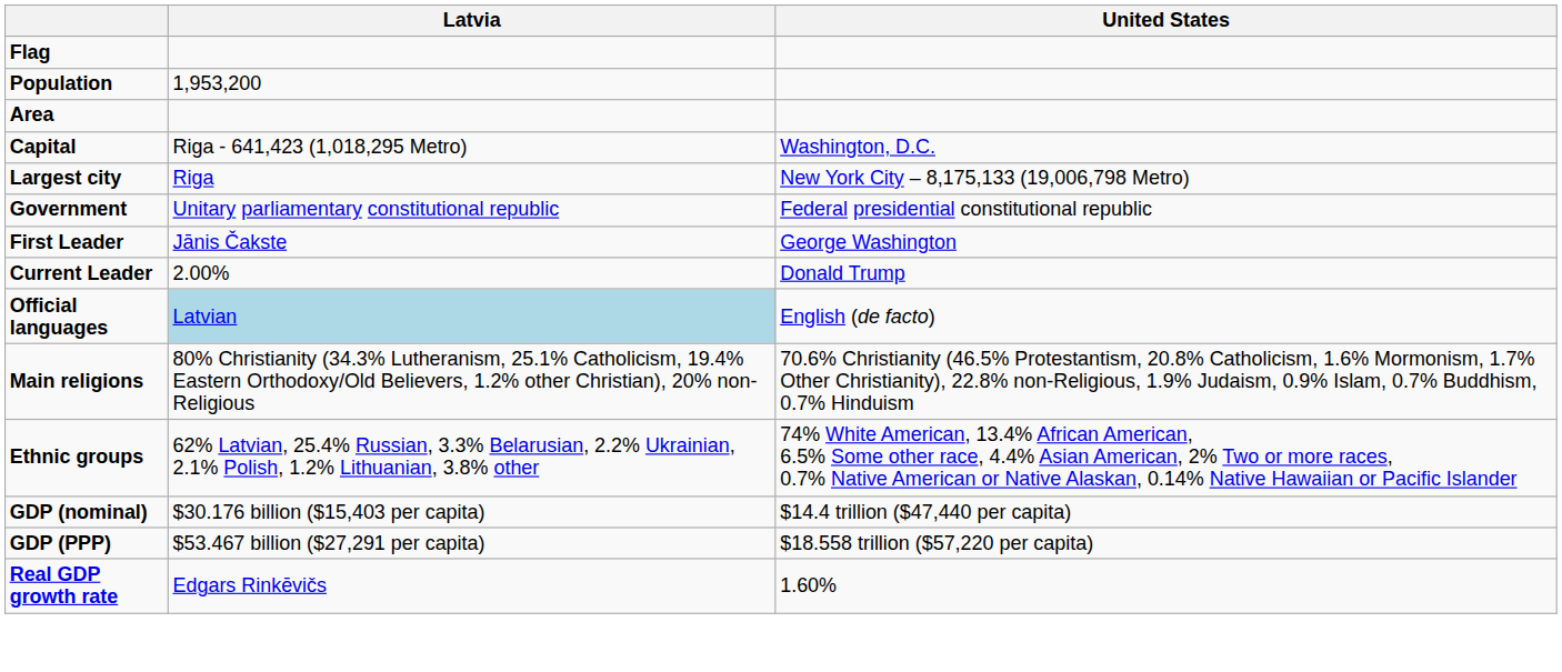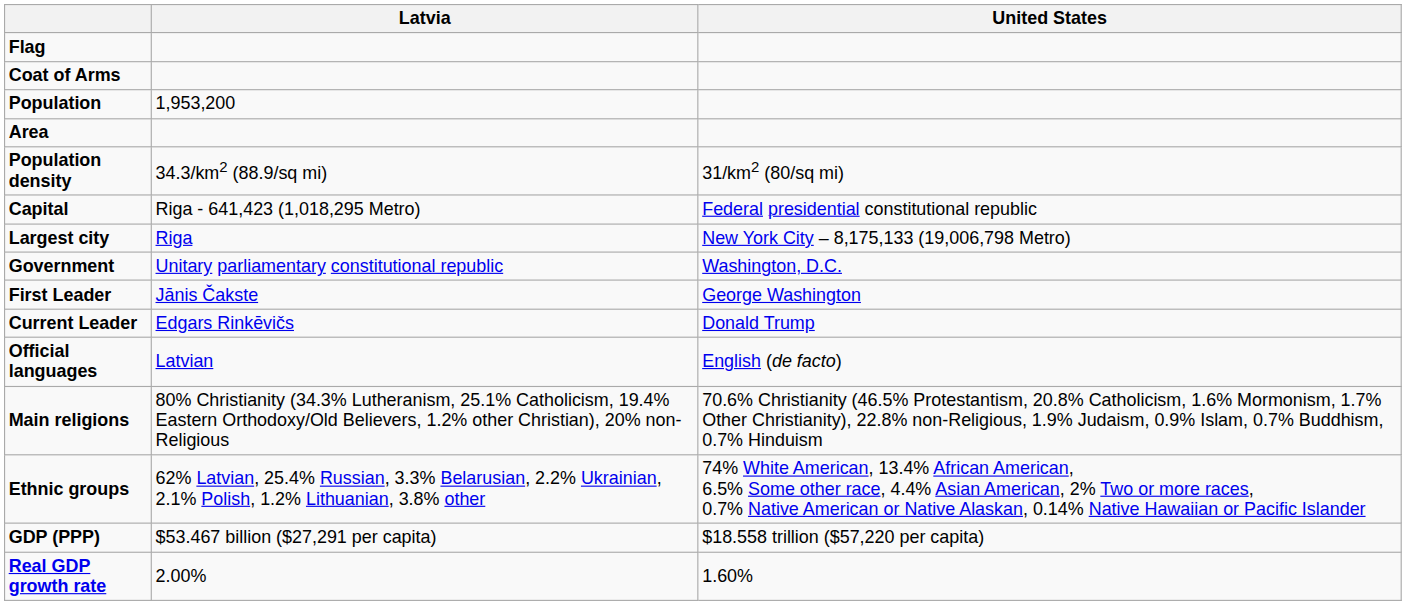+ row: Coat of Arms
+ row: Population density | 34.3/km2 (88.9/sq mi) | 31/km2 (80/sq mi)
Capital | United States: Washington, D.C. -> Federal presidential constitutional republic
Government | United States: Federal presidential constitutional republic -> Washington, D.C.
Current Leader | Latvia: 2.00% -> Edgars Rinkēvičs
Official languages | Latvia: lightblue background -> no background
- row: GDP (nominal) | $30.176 billion ($15,403 per capita) | $14.4 trillion ($47,440 per capita)
Real GDP growth rate | Latvia: Edgars Rinkēvičs -> 2.00%
